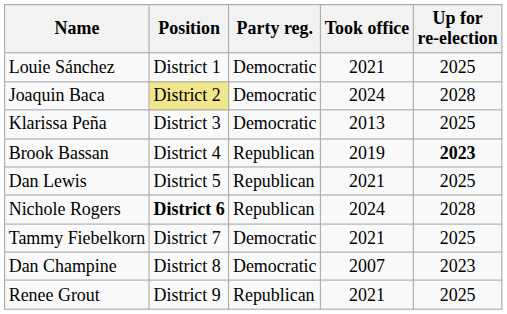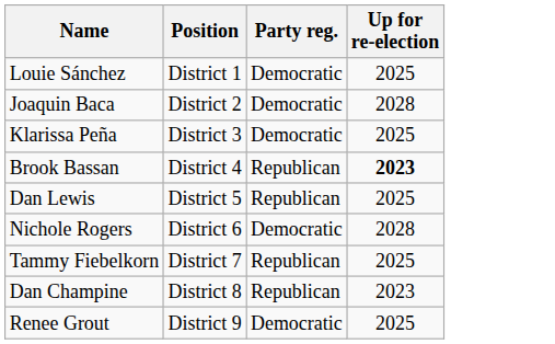- column: Took office | 2021 | 2024 | 2013 | 2019 | 2021 | 2024 | 2021 | 2007 | 2021
Joaquin Baca | Position: khaki background -> no background
Nichole Rogers | Position: bold -> normal
Nichole Rogers | Party reg.: Republican -> Democratic
Tammy Fiebelkorn | Party reg.: Democratic -> Republican
Dan Champine | Party reg.: Democratic -> Republican
Renee Grout | Party reg.: Republican -> Democratic
